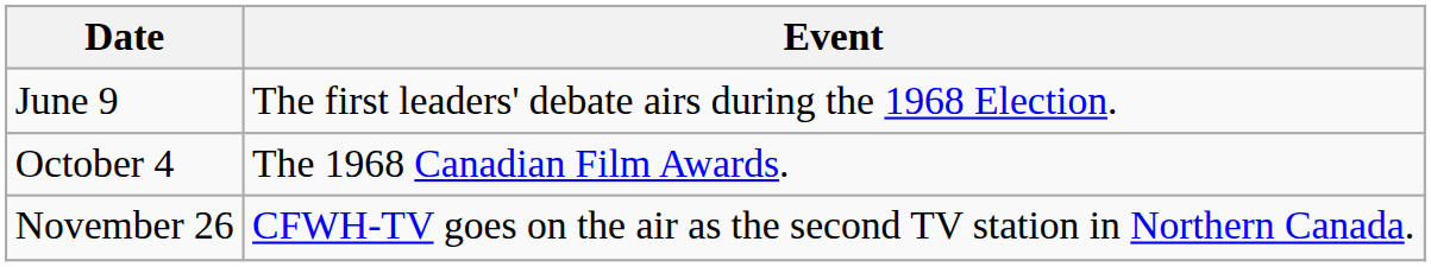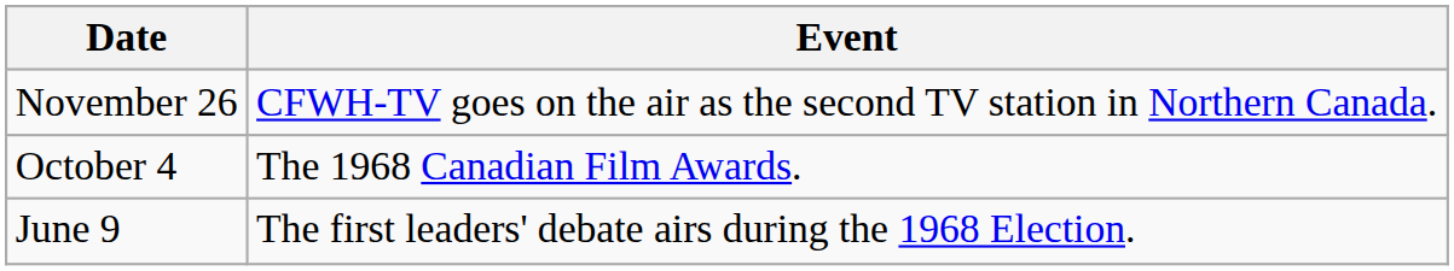rows swapped: June 9 <-> November 26
